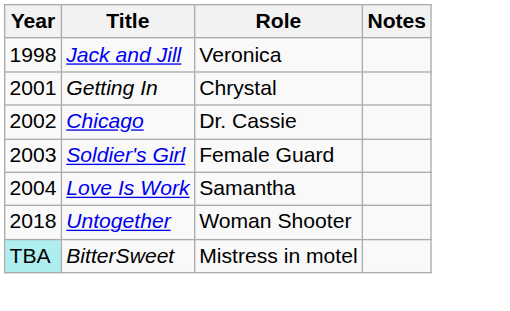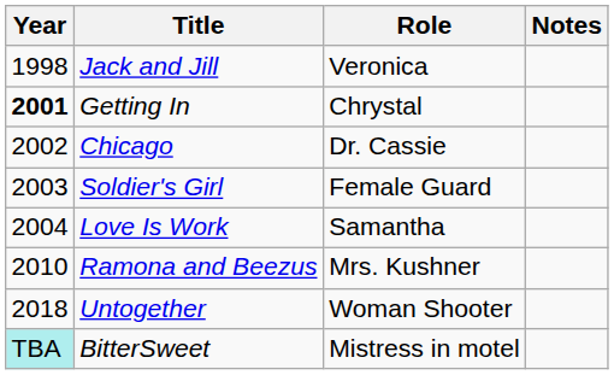Getting In | Year: normal -> bold
+ row: 2010 | Ramona and Beezus | Mrs. Kushner
